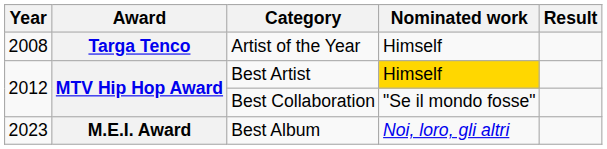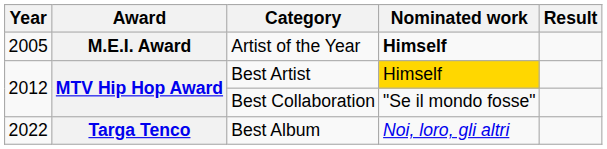Artist of the Year | Year: 2008 -> 2005
Artist of the Year | Award: Targa Tenco -> M.E.I. Award
Artist of the Year | Nominated work: normal -> bold
Best Album | Year: 2023 -> 2022
Best Album | Award: M.E.I. Award -> Targa Tenco
